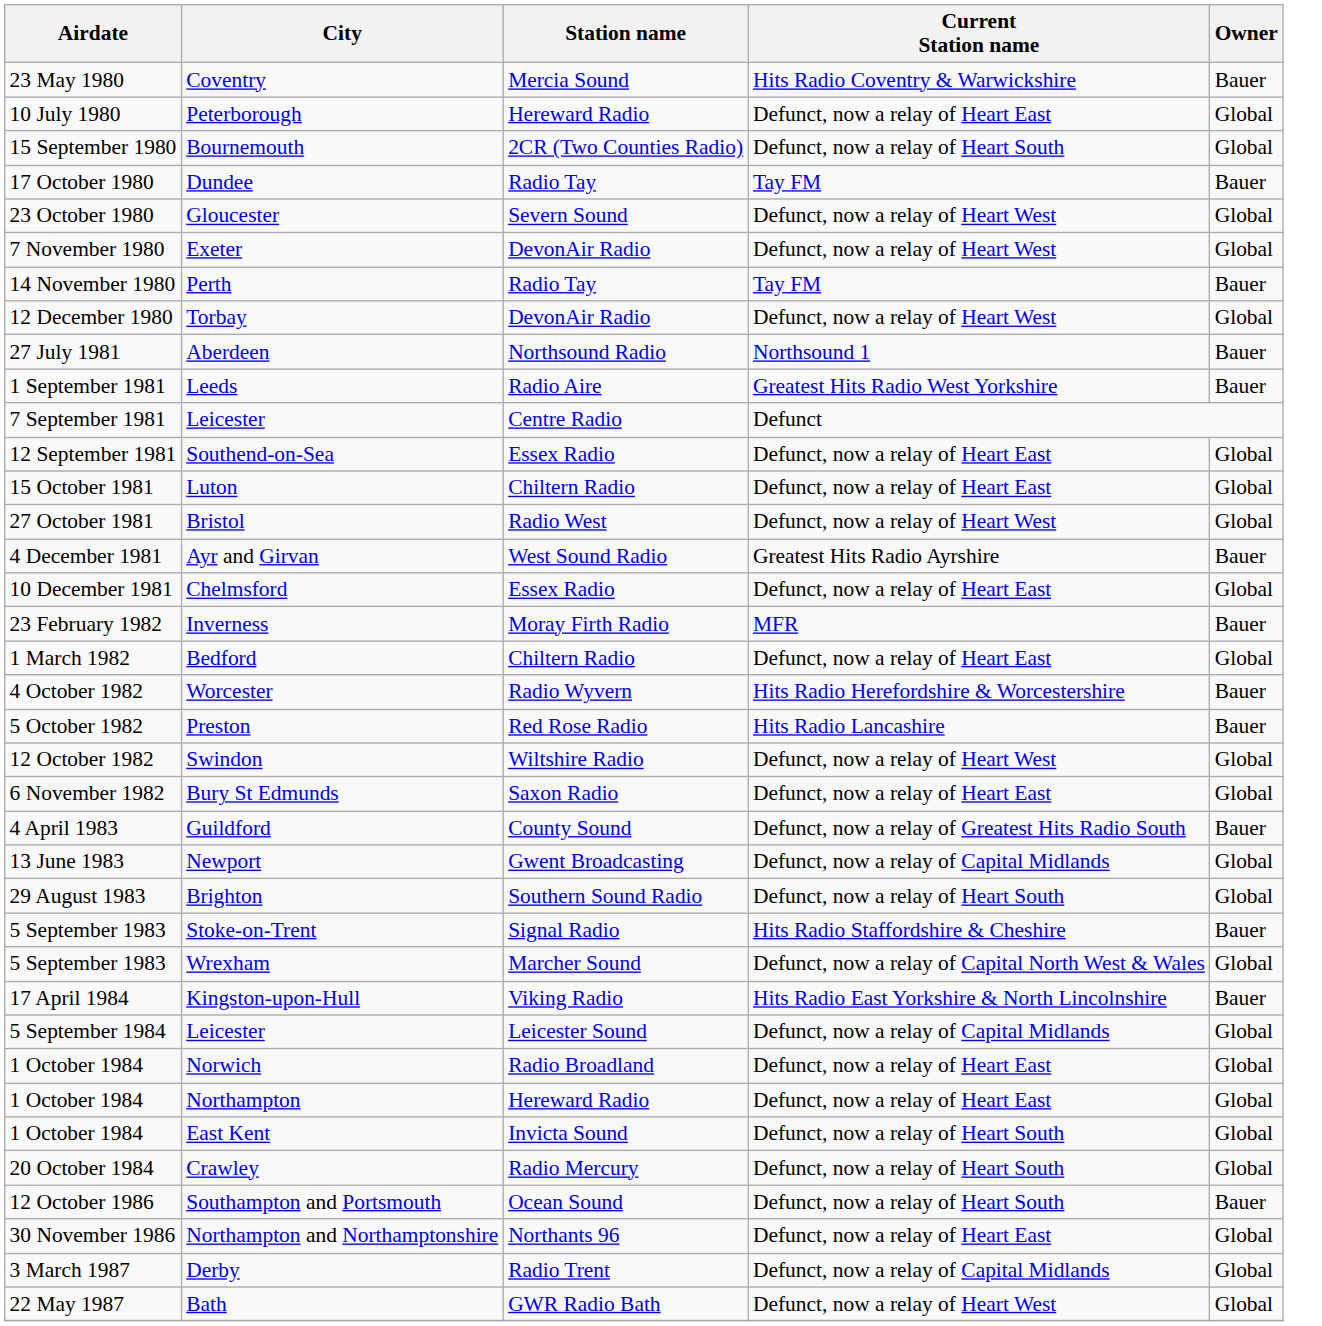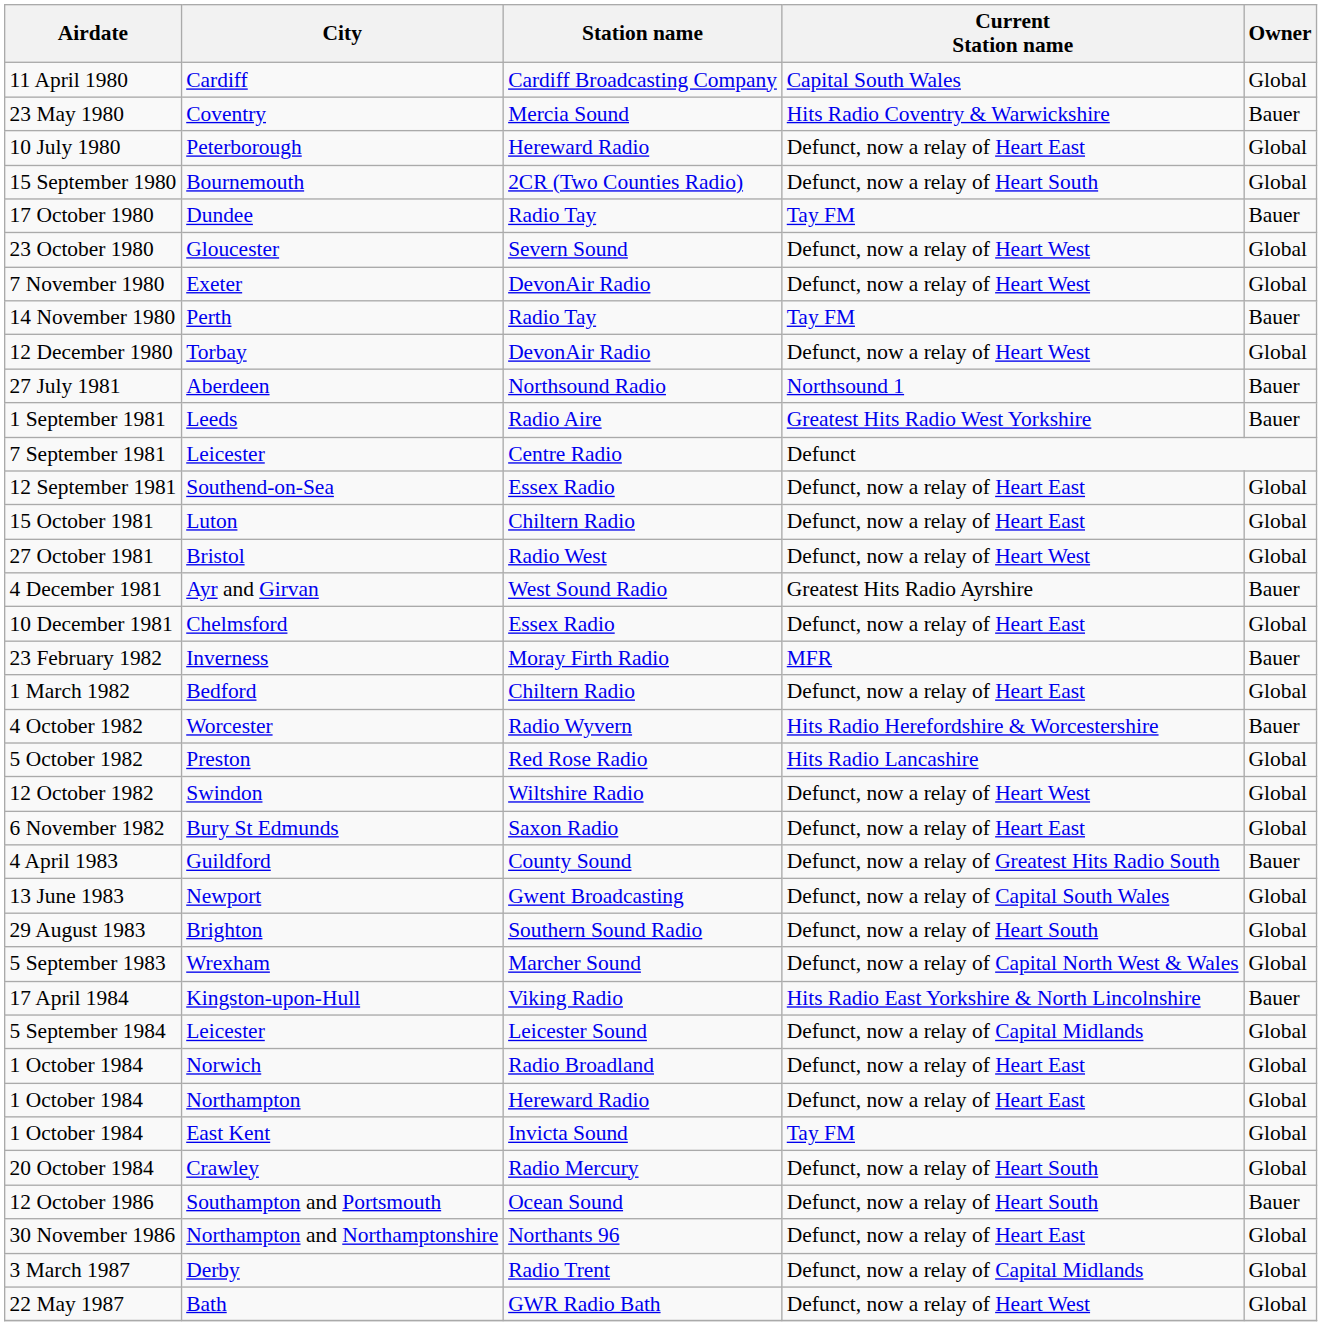+ row: 11 April 1980 | Cardiff | Cardiff Broadcasting Company | Capital South Wales | Global
Preston | Owner: Bauer -> Global
Newport | Current Station name: Defunct, now a relay of Capital Midlands -> Defunct, now a relay of Capital South Wales
- row: 5 September 1983 | Stoke-on-Trent | Signal Radio | Hits Radio Staffordshire & Cheshire | Bauer
East Kent | Current Station name: Defunct, now a relay of Heart South -> Tay FM
